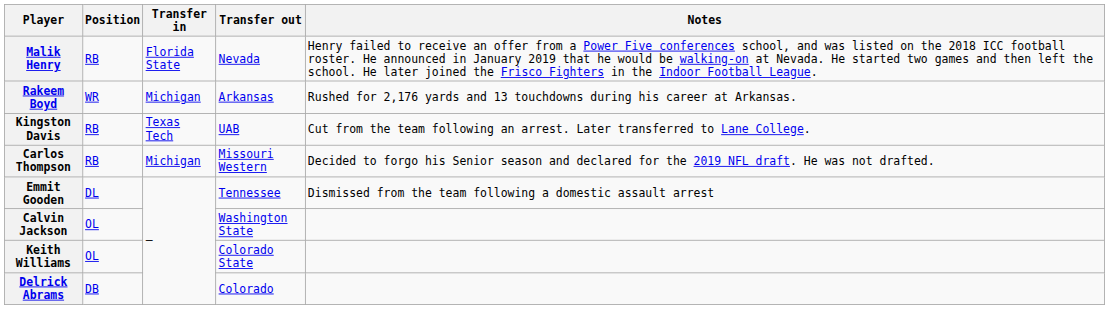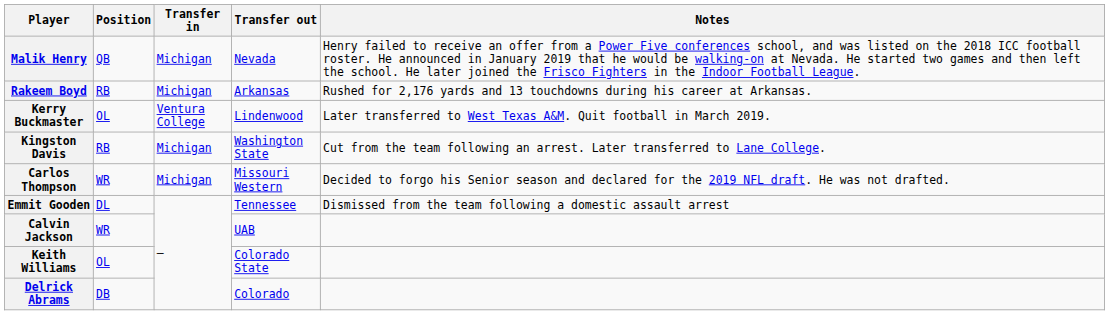Malik Henry | Position: RB -> QB
Malik Henry | Transfer in: Florida State -> Michigan
Rakeem Boyd | Position: WR -> RB
+ row: Kerry Buckmaster | OL | Ventura College | Lindenwood | Later transferred to West Texas A&M. Quit football in March 2019.
Kingston Davis | Transfer in: Texas Tech -> Michigan
Kingston Davis | Transfer out: UAB -> Washington State
Carlos Thompson | Position: RB -> WR
Calvin Jackson | Position: OL -> WR
Calvin Jackson | Transfer out: Washington State -> UAB
